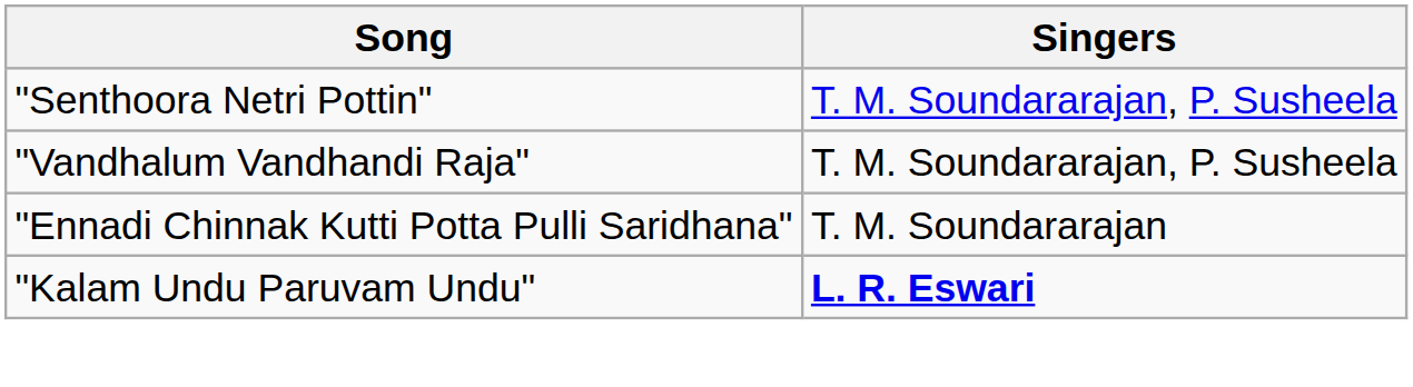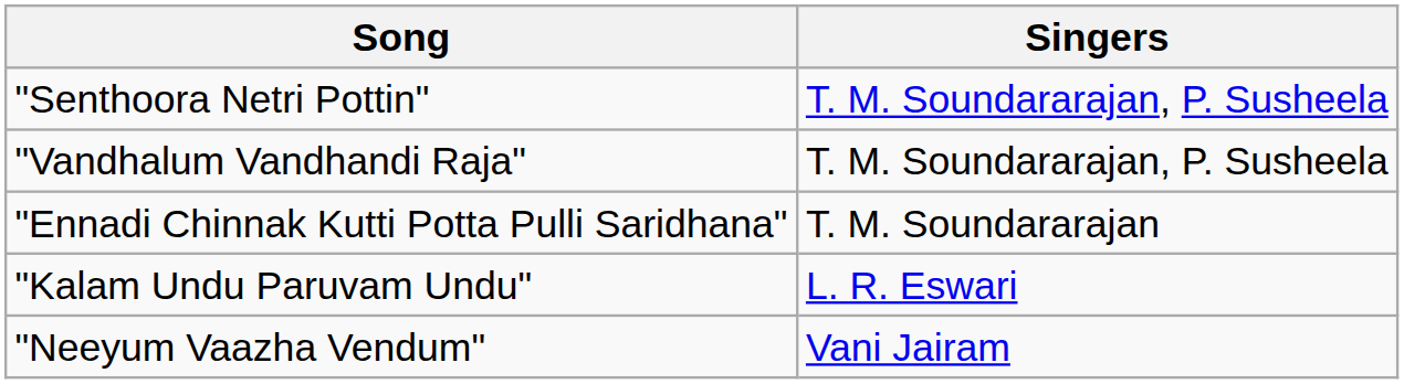"Kalam Undu Paruvam Undu" | Singers: bold -> normal
+ row: "Neeyum Vaazha Vendum" | Vani Jairam
